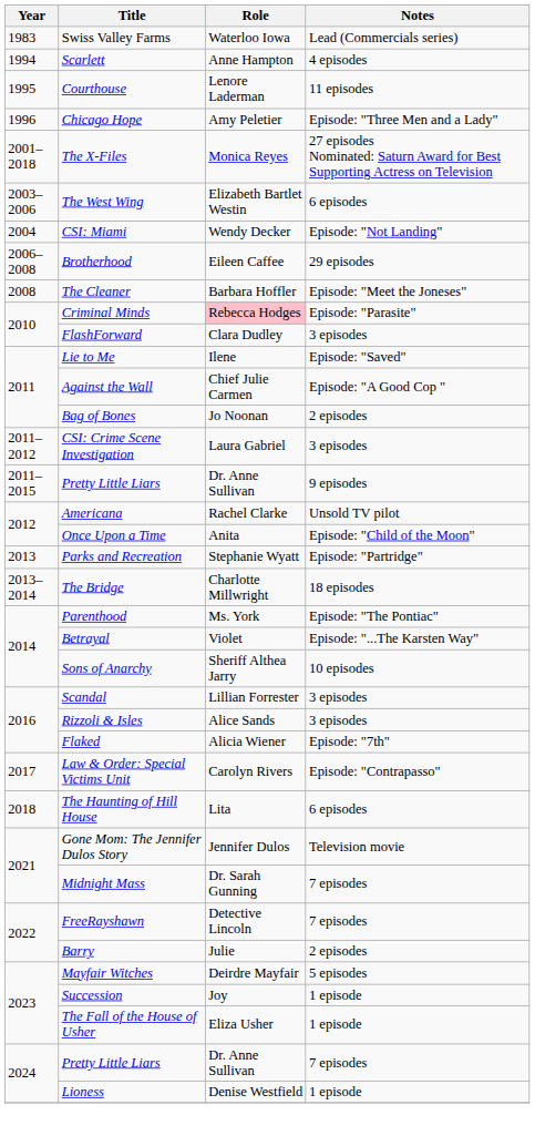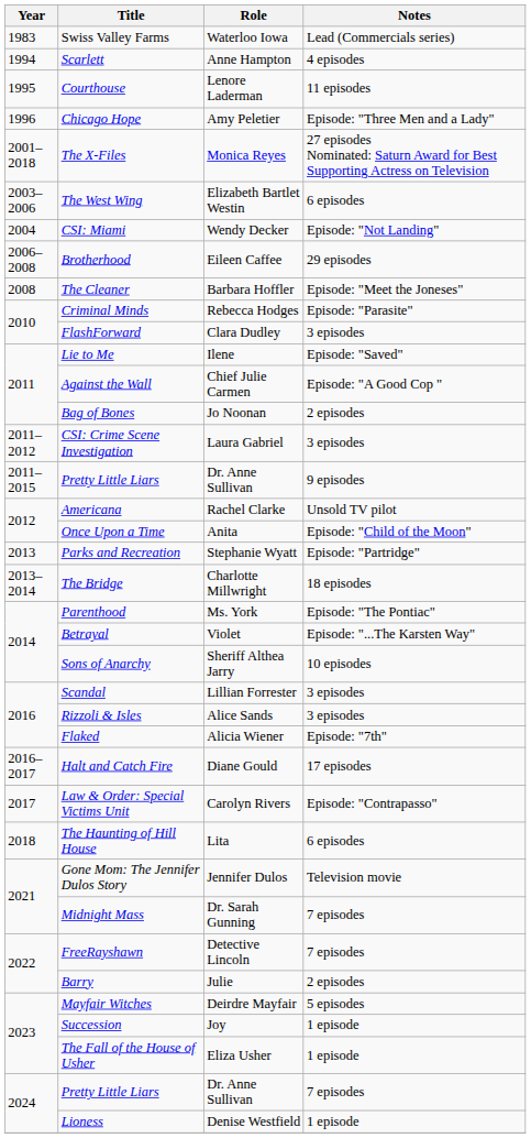Criminal Minds | Role: pink background -> no background
+ row: 2016–2017 | Halt and Catch Fire | Diane Gould | 17 episodes
